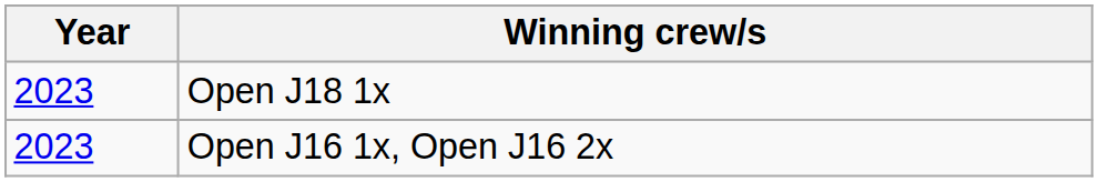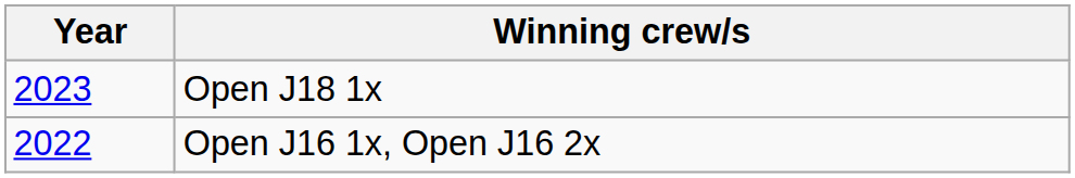Open J16 1x, Open J16 2x | Year: 2023 -> 2022
